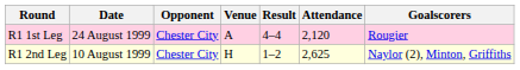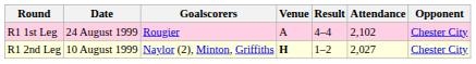columns swapped: Opponent <-> Goalscorers
R1 1st Leg | Attendance: 2,120 -> 2,102
R1 2nd Leg | Venue: normal -> bold
R1 2nd Leg | Attendance: 2,625 -> 2,027
